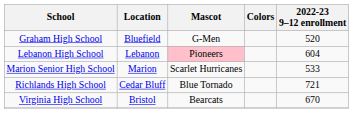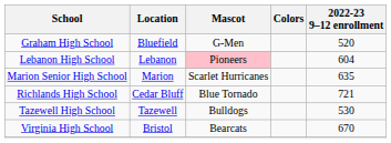Marion Senior High School | 2022-23 9–12 enrollment: 533 -> 635
+ row: Tazewell High School | Tazewell | Bulldogs | 530
